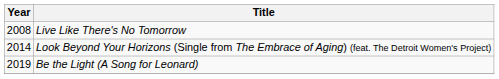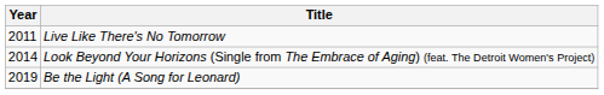Live Like There's No Tomorrow | Year: 2008 -> 2011
